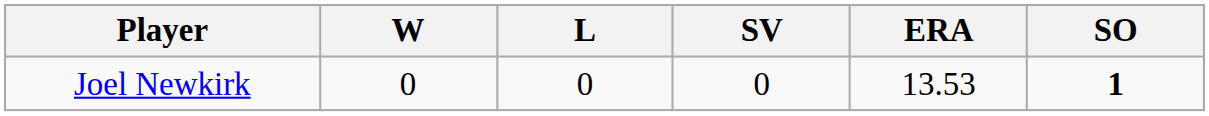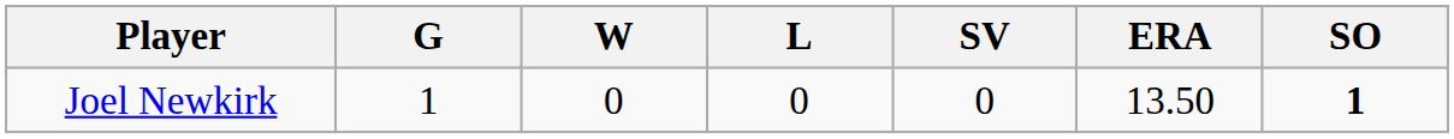+ column: G | 1
Joel Newkirk | ERA: 13.53 -> 13.50
